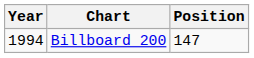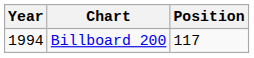Billboard 200 | Position: 147 -> 117
